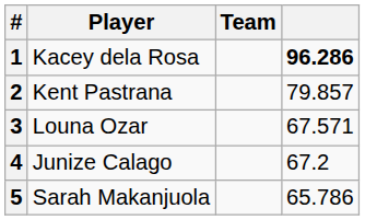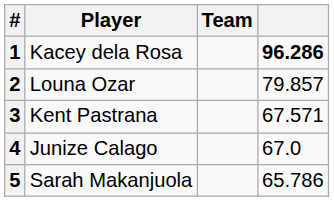2 | Player: Kent Pastrana -> Louna Ozar
3 | Player: Louna Ozar -> Kent Pastrana
4 | column 4: 67.2 -> 67.0
